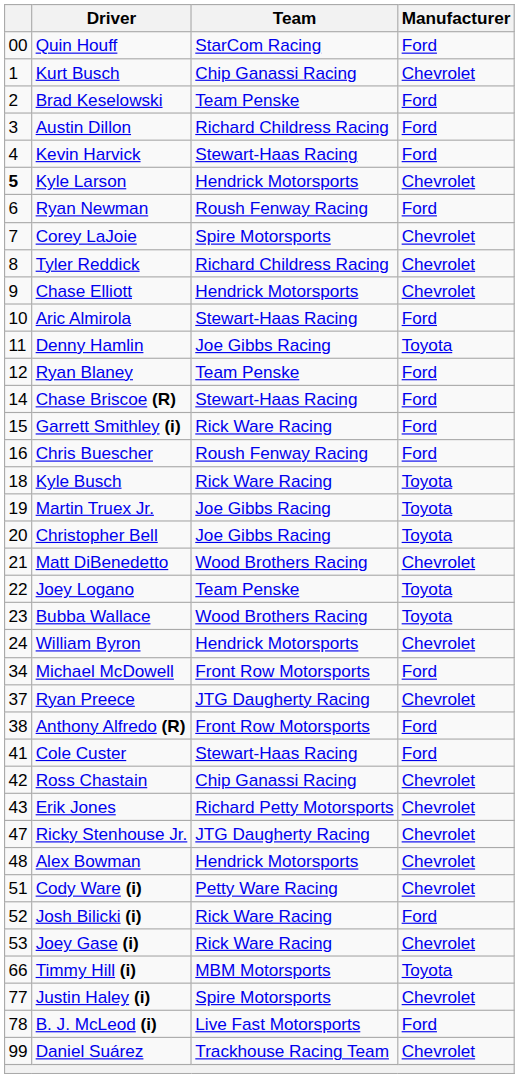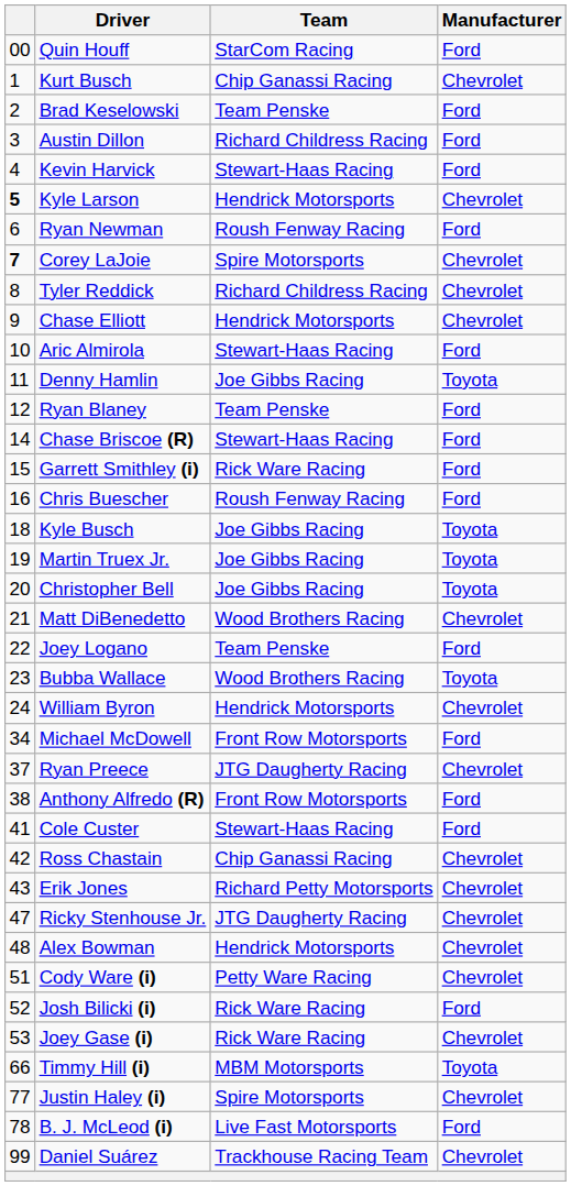Corey LaJoie | column 1: normal -> bold
Kyle Busch | Team: Rick Ware Racing -> Joe Gibbs Racing
Joey Logano | Manufacturer: Toyota -> Ford
